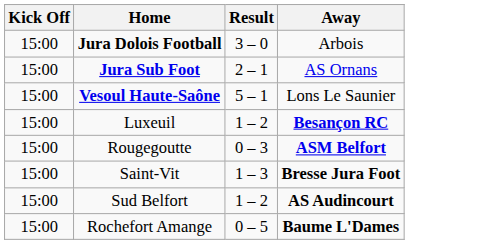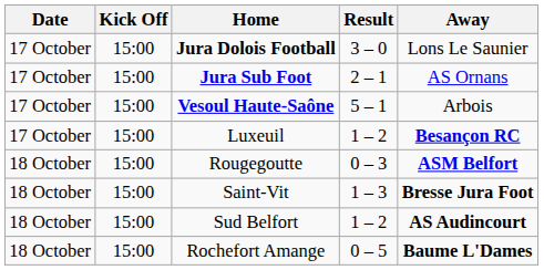+ column: Date | 17 October | 17 October | 17 October | 17 October | 18 October | 18 October | 18 October | 18 October
Jura Dolois Football | Away: Arbois -> Lons Le Saunier
Vesoul Haute-Saône | Away: Lons Le Saunier -> Arbois
